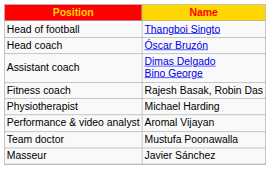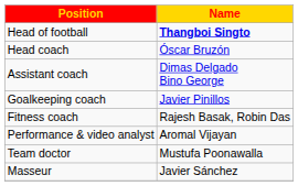Head of football | Name: normal -> bold
+ row: Goalkeeping coach | Javier Pinillos
- row: Physiotherapist | Michael Harding
